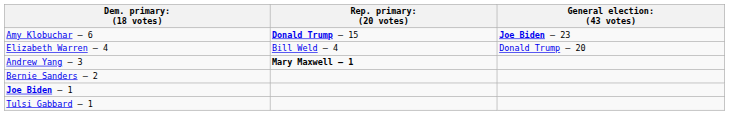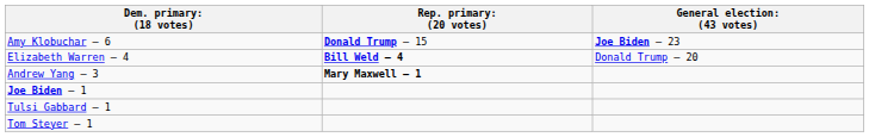Elizabeth Warren – 4 | column 2: normal -> bold
- row: Bernie Sanders – 2
+ row: Tom Steyer – 1
